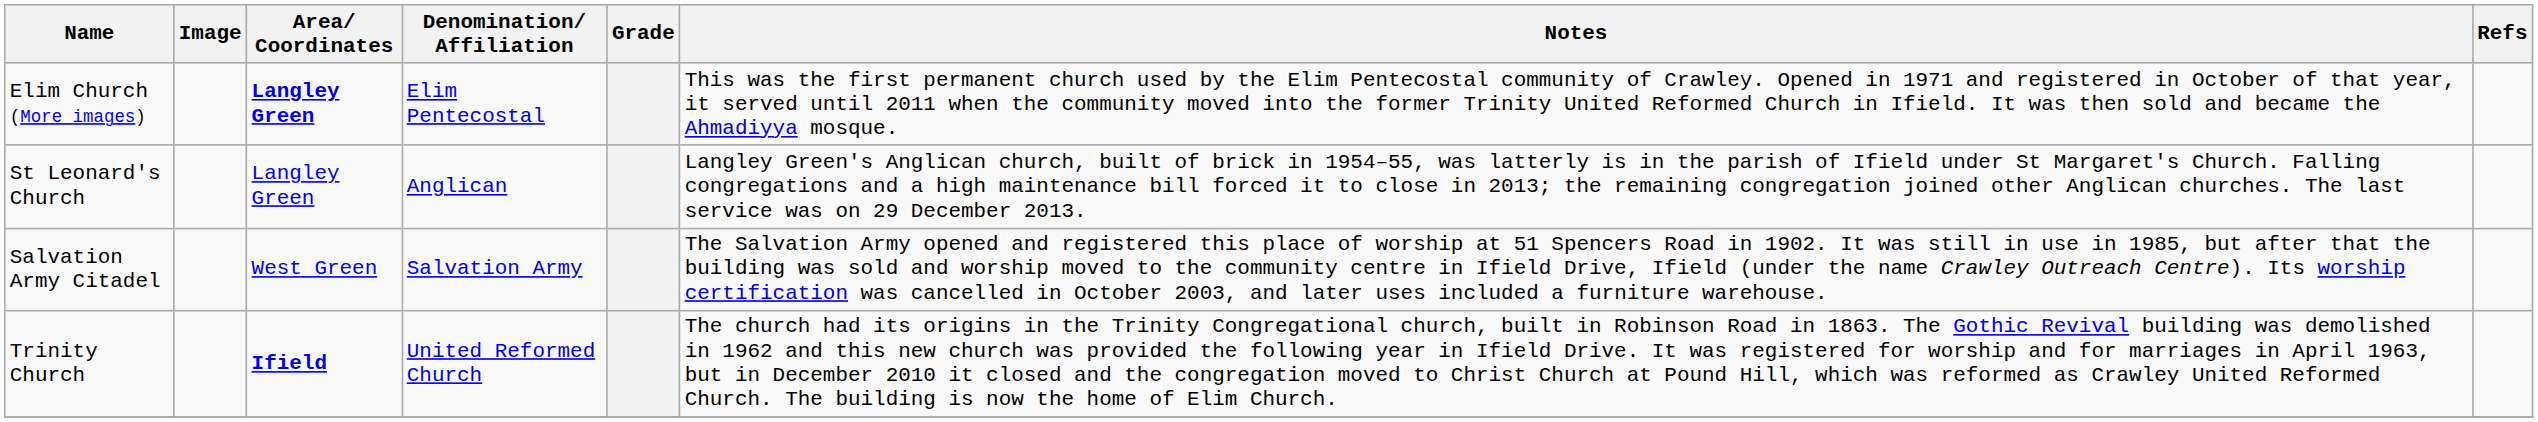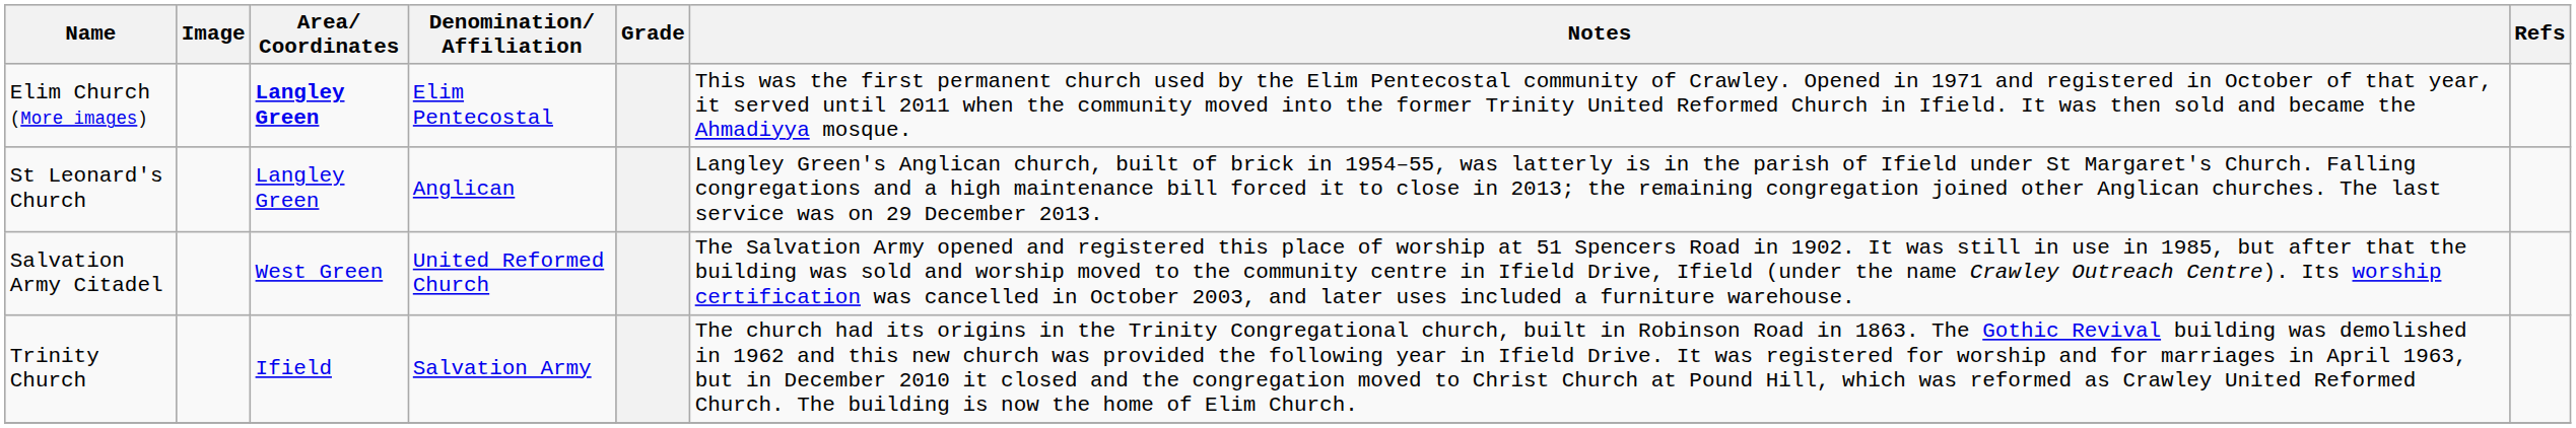Salvation Army Citadel | Denomination/ Affiliation: Salvation Army -> United Reformed Church
Trinity Church | Area/ Coordinates: bold -> normal
Trinity Church | Denomination/ Affiliation: United Reformed Church -> Salvation Army
